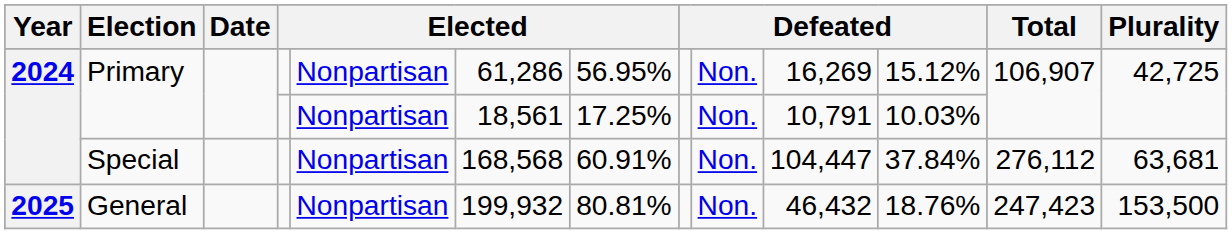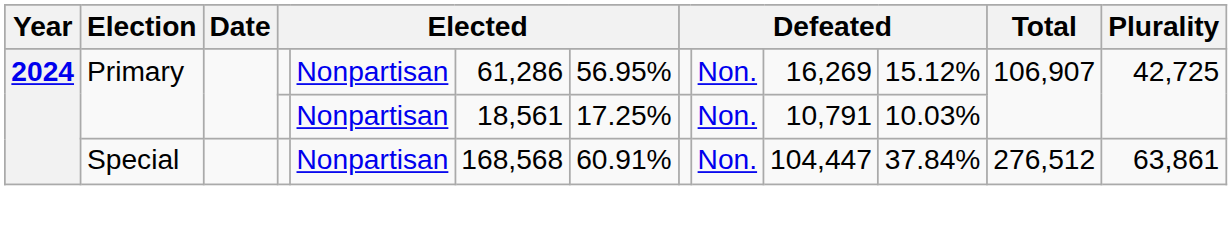Special | Total: 276,112 -> 276,512
Special | Plurality: 63,681 -> 63,861
- row: 2025 | General | Nonpartisan | 199,932 | 80.81% | Non. | 46,432 | 18.76% | 247,423 | 153,500
